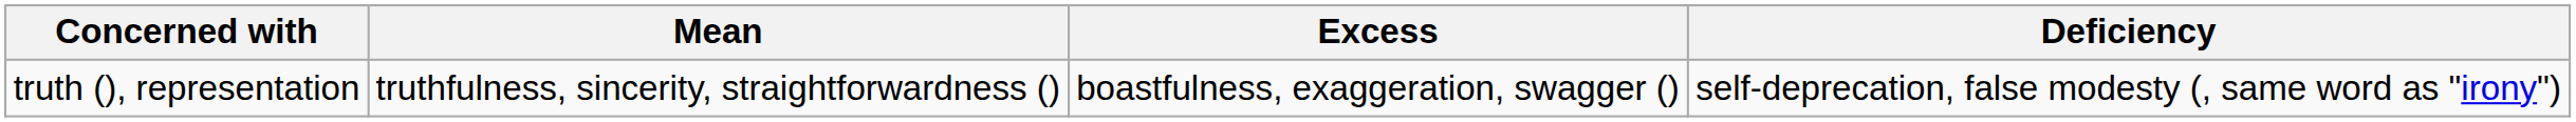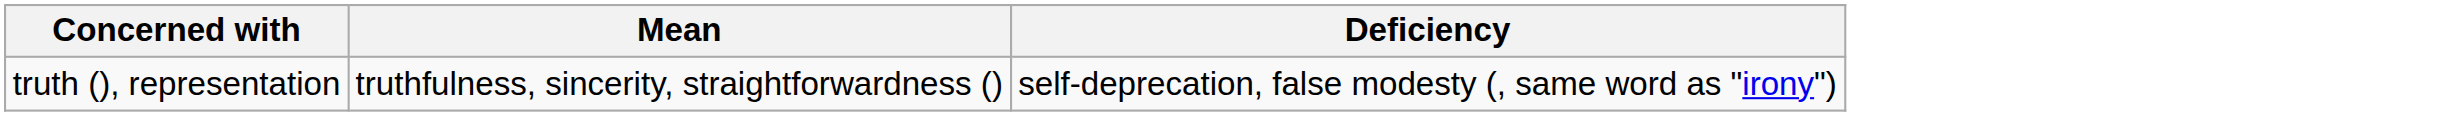- column: Excess | boastfulness, exaggeration, swagger ()
